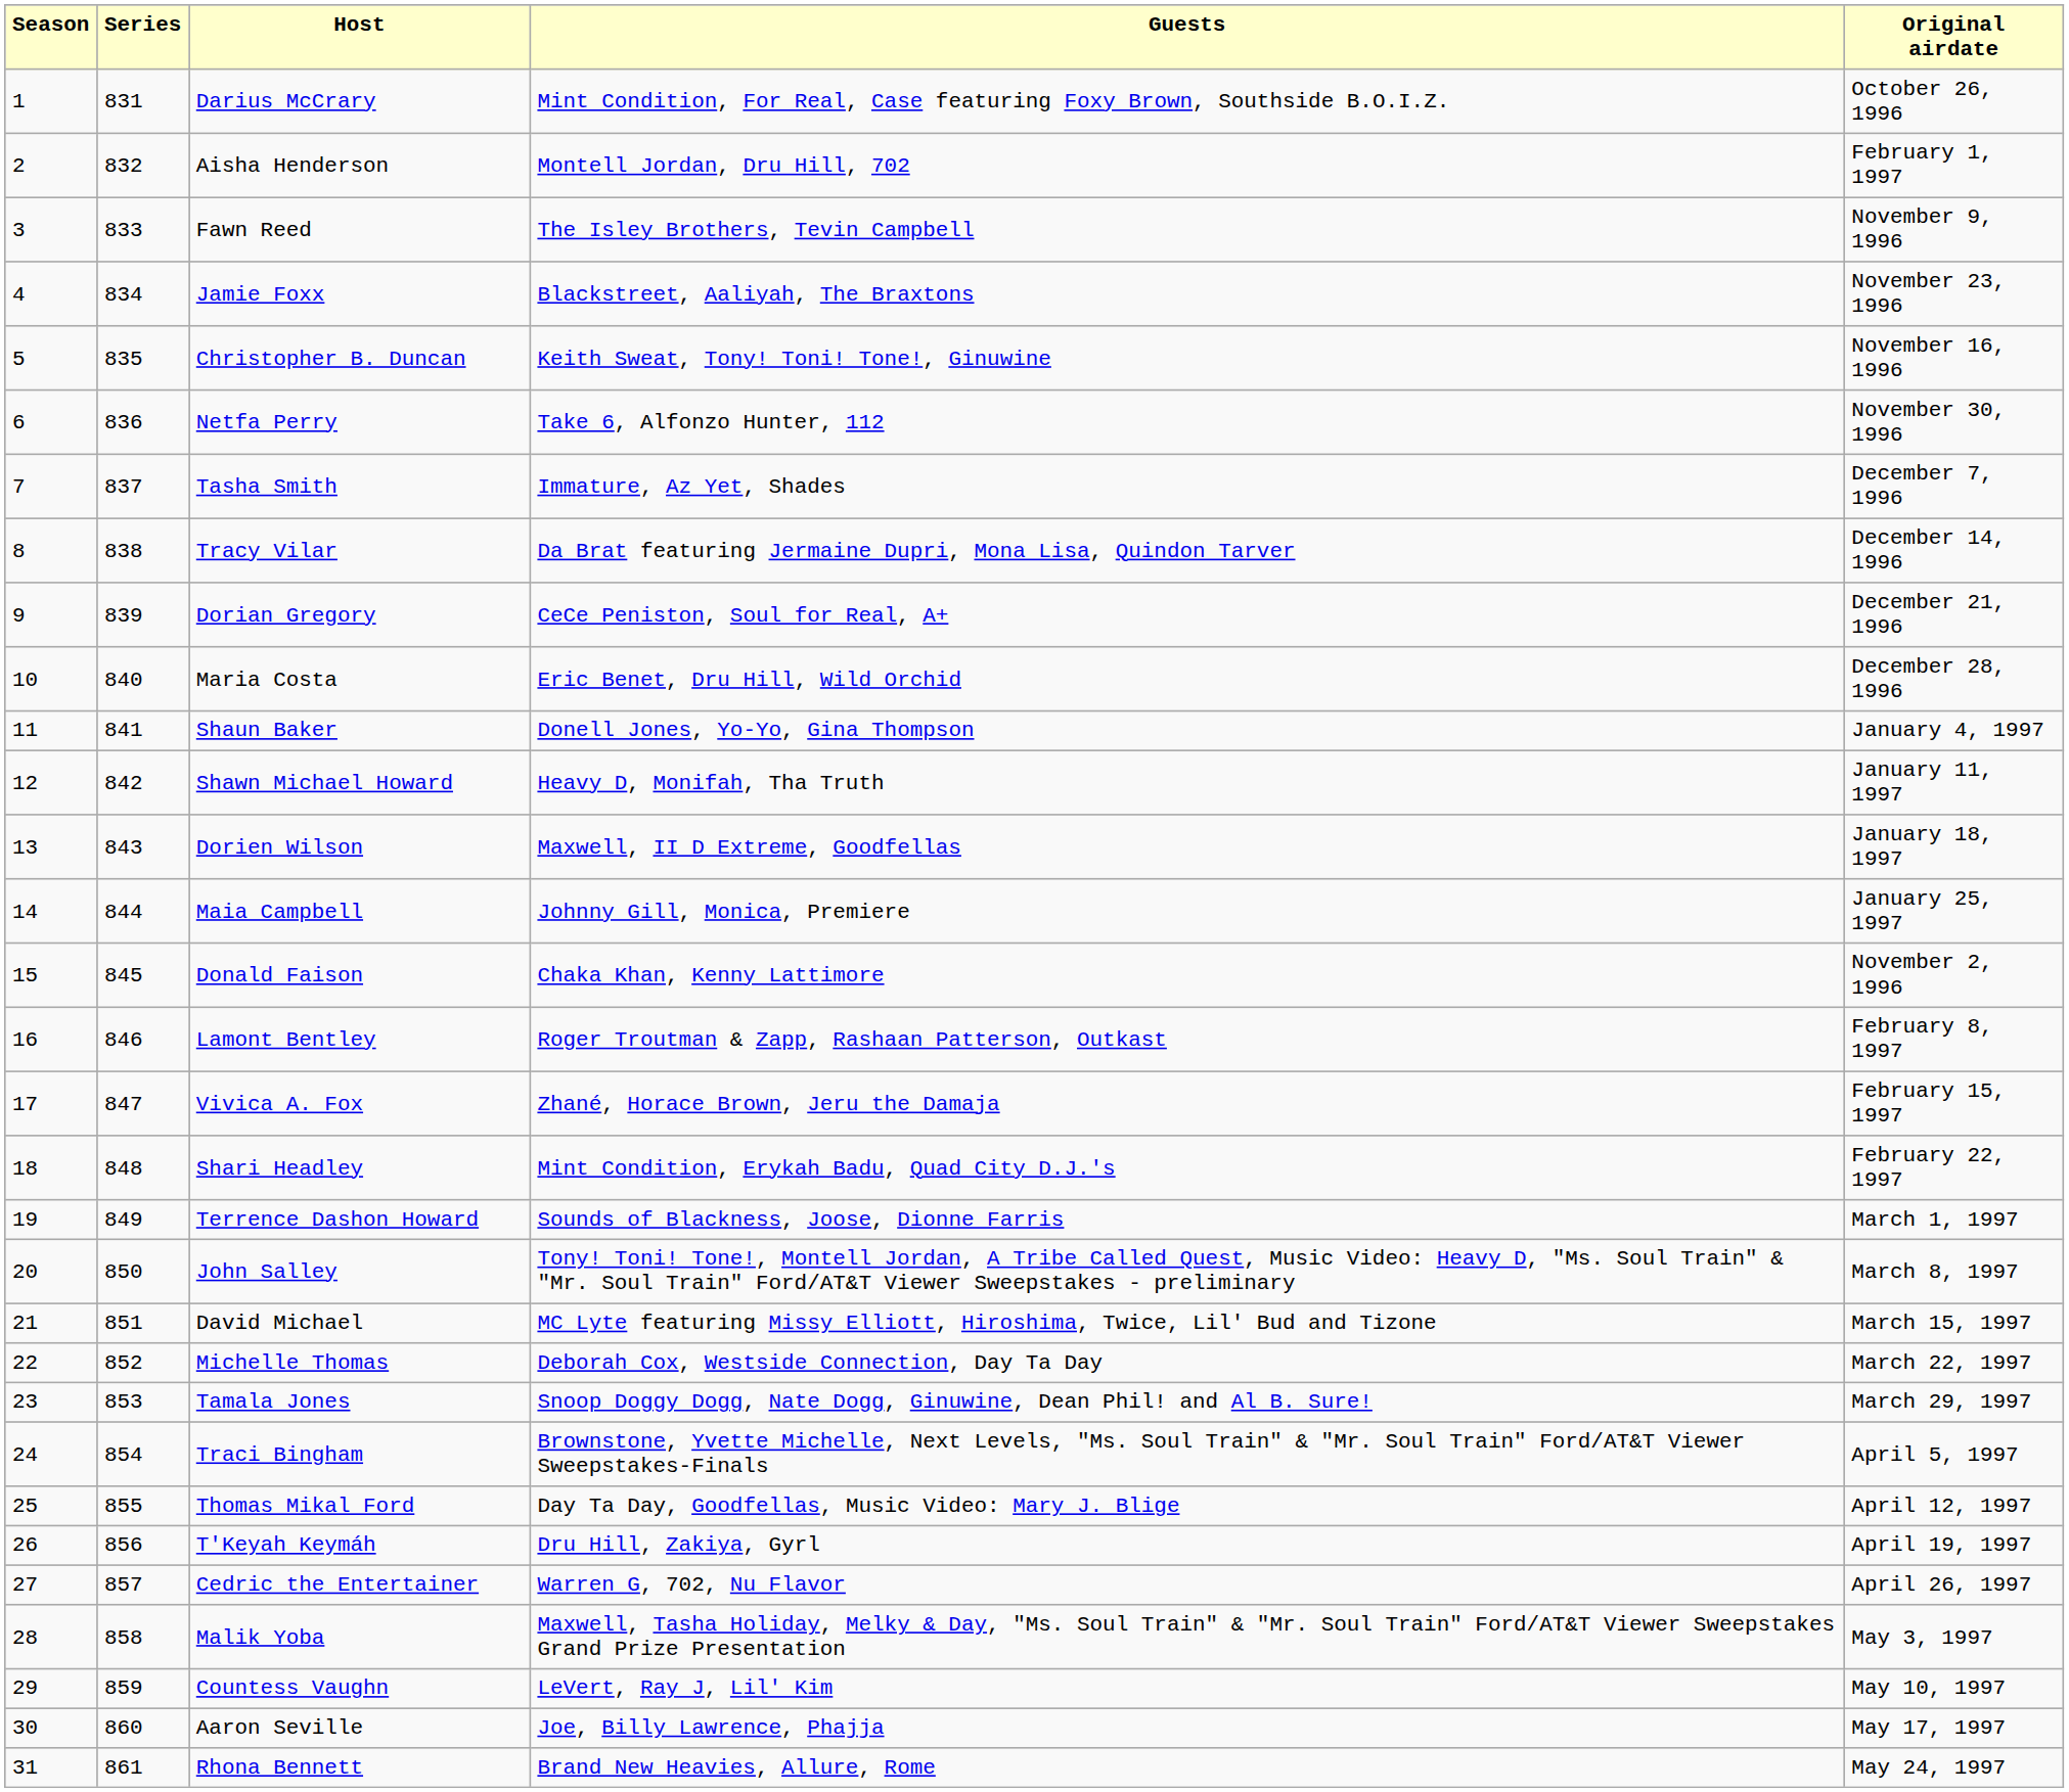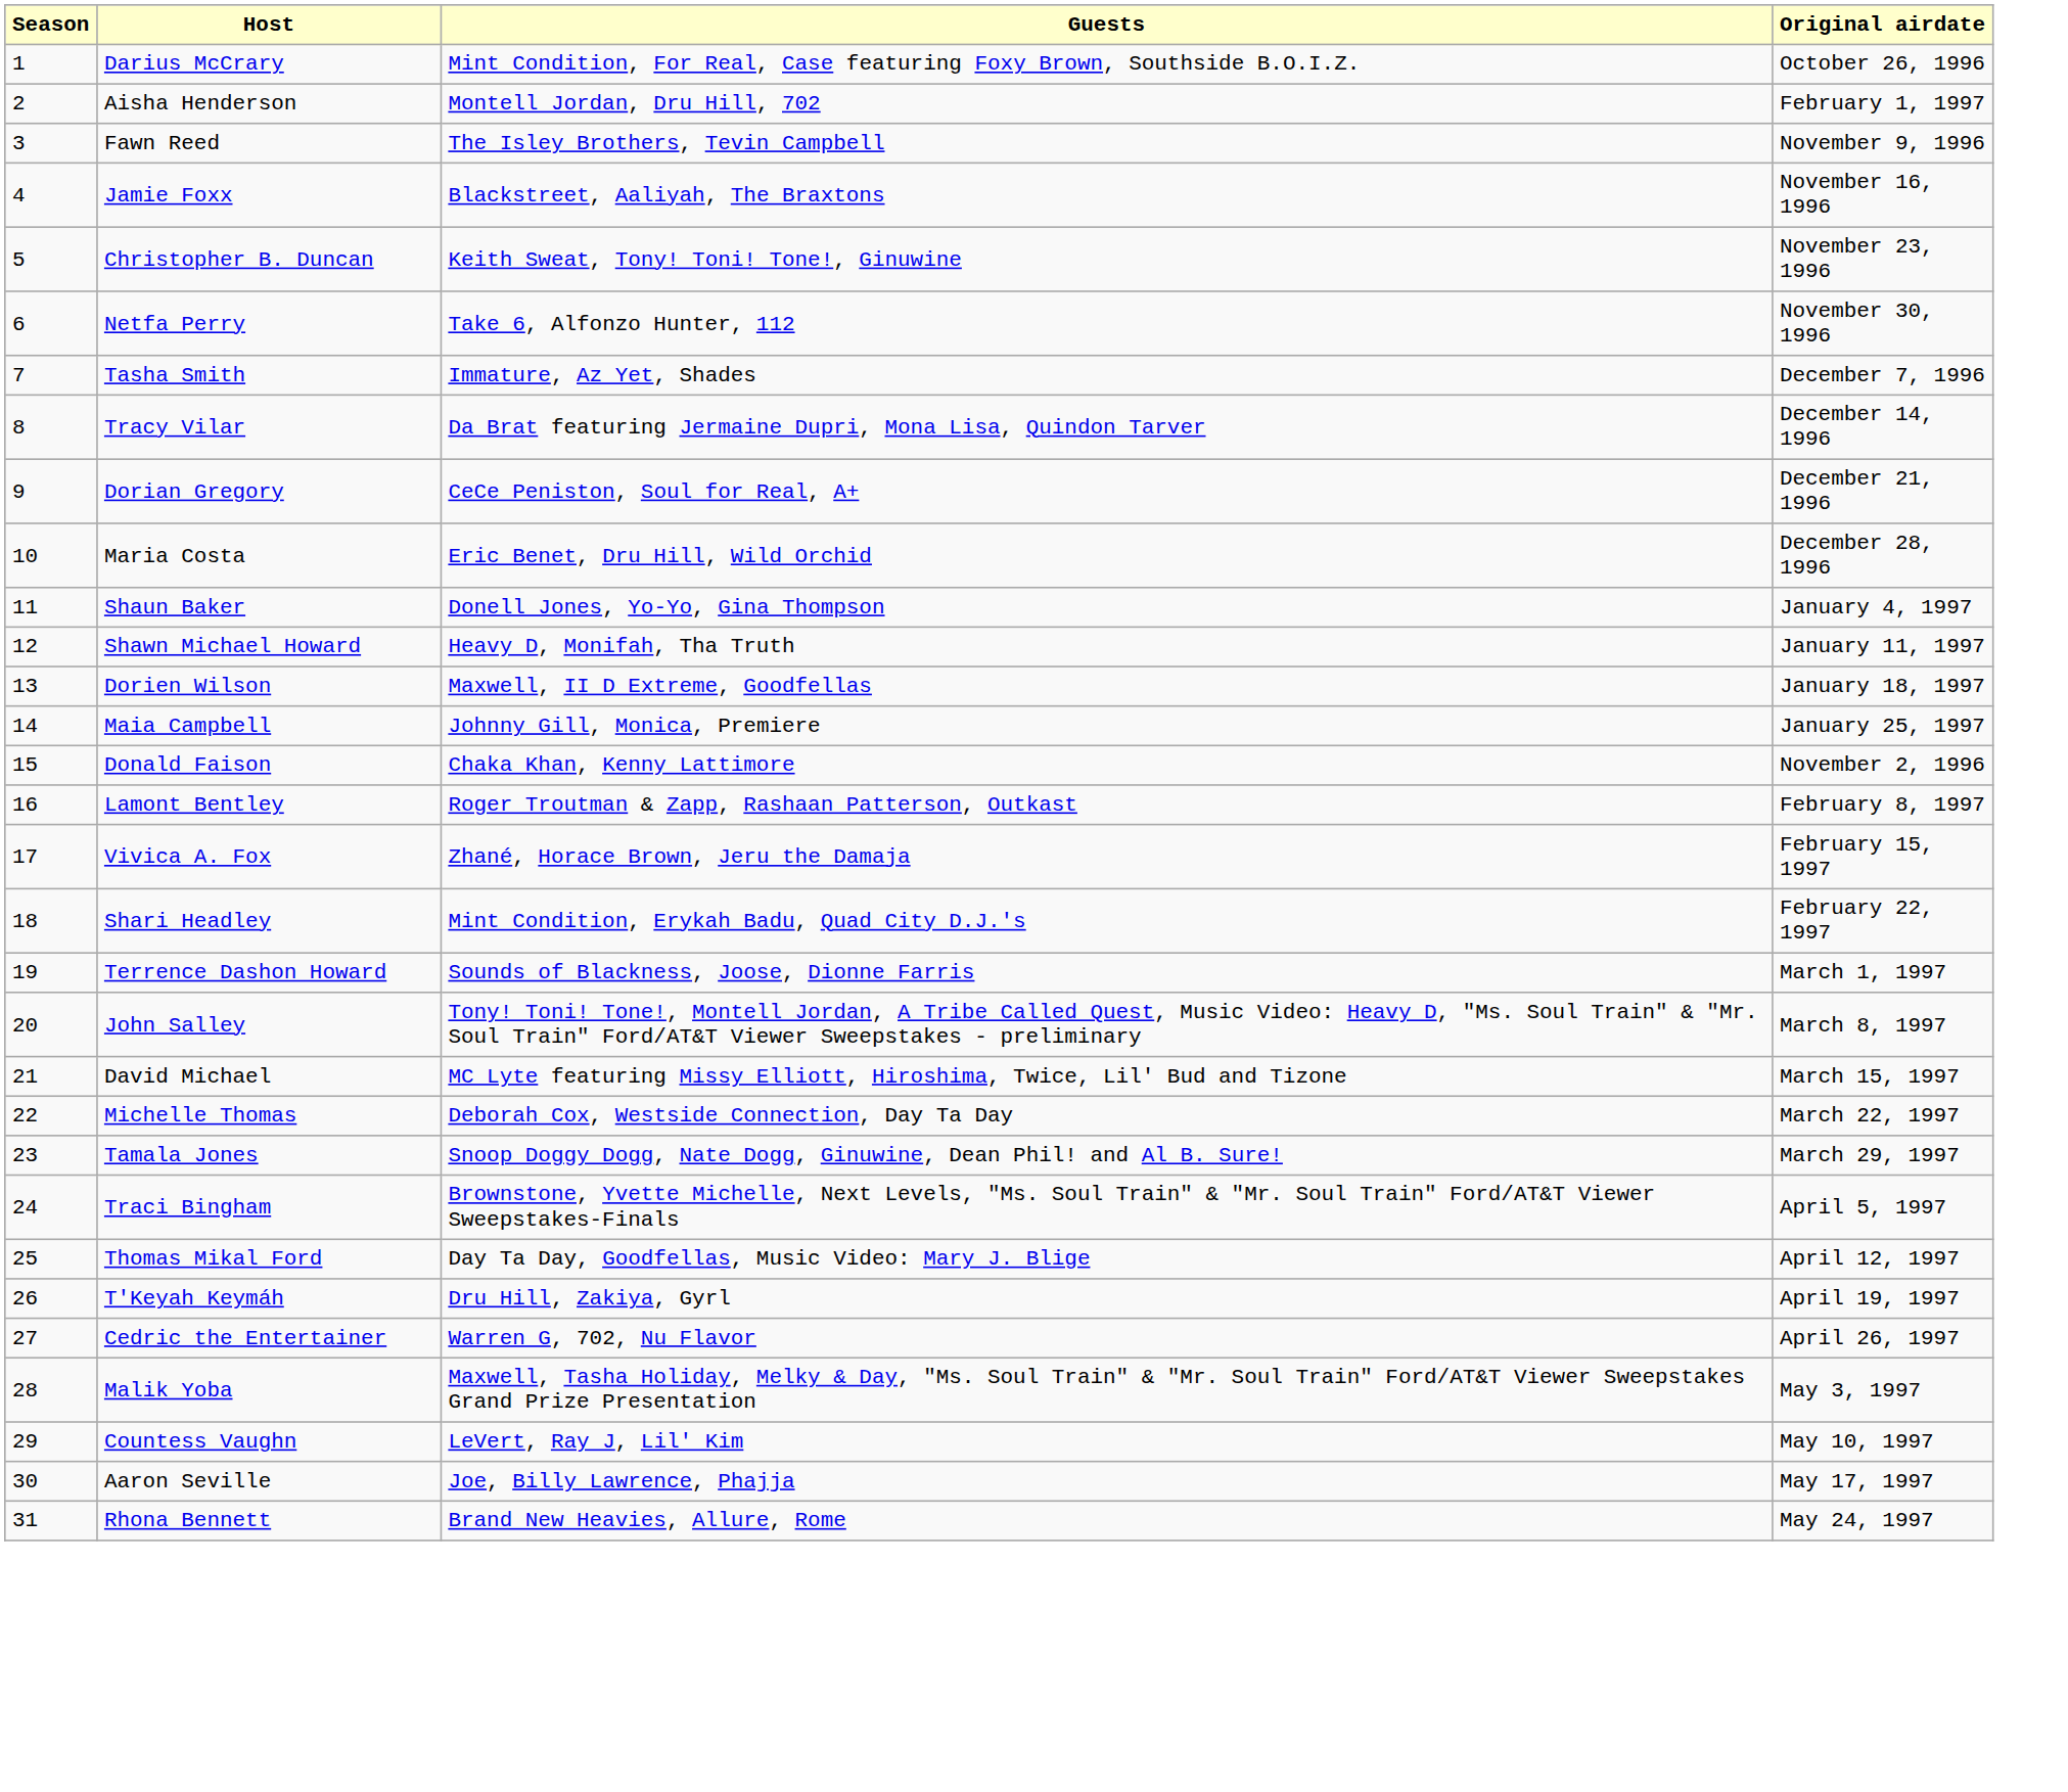- column: Series | 831 | 832 | 833 | 834 | 835 | 836 | 837 | 838 | 839 | 840 | 841 | 842 | 843 | 844 | 845 | 846 | 847 | 848 | 849 | 850 | 851 | 852 | 853 | 854 | 855 | 856 | 857 | 858 | 859 | 860 | 861
Jamie Foxx | Original airdate: November 23, 1996 -> November 16, 1996
Christopher B. Duncan | Original airdate: November 16, 1996 -> November 23, 1996
